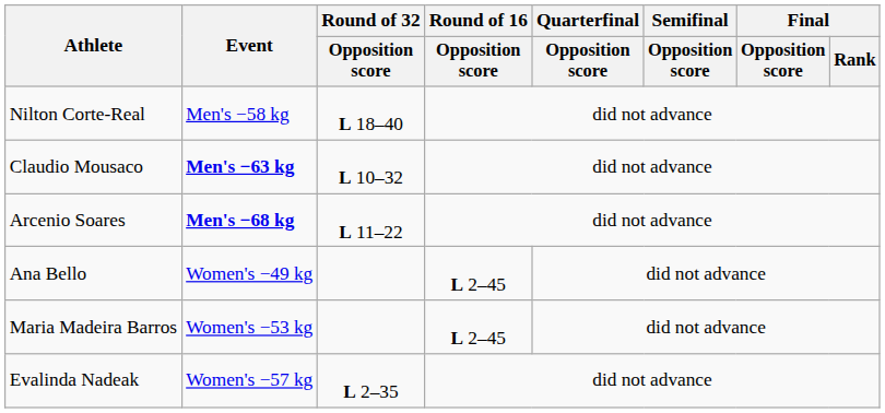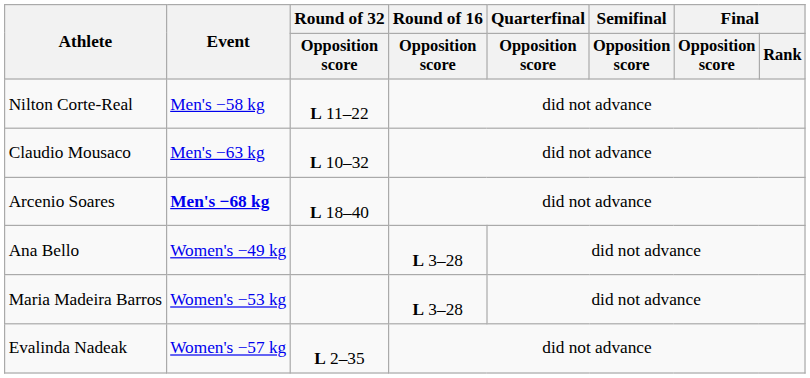Nilton Corte-Real | Round of 32 / Opposition score: L 18–40 -> L 11–22
Claudio Mousaco | Event: bold -> normal
Arcenio Soares | Round of 32 / Opposition score: L 11–22 -> L 18–40
Ana Bello | Round of 16 / Opposition score: L 2–45 -> L 3–28
Maria Madeira Barros | Round of 16 / Opposition score: L 2–45 -> L 3–28
